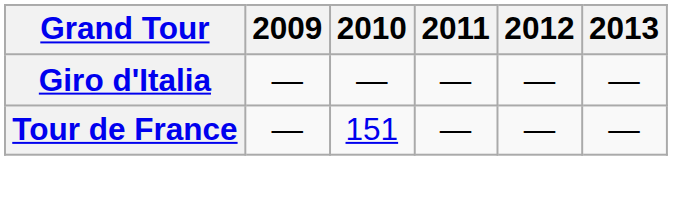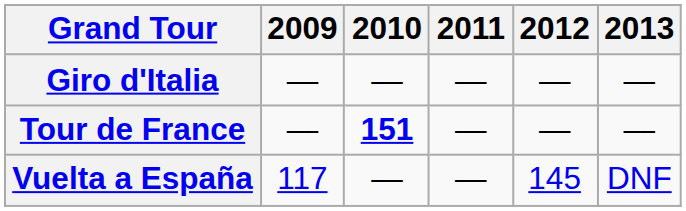Tour de France | 2010: normal -> bold
+ row: Vuelta a España | 117 | — | — | 145 | DNF
